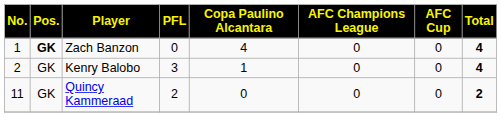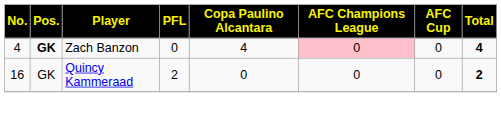Zach Banzon | No.: 1 -> 4
Zach Banzon | AFC Champions League: no background -> pink background
- row: 2 | GK | Kenry Balobo | 3 | 1 | 0 | 0 | 4
Quincy Kammeraad | No.: 11 -> 16
